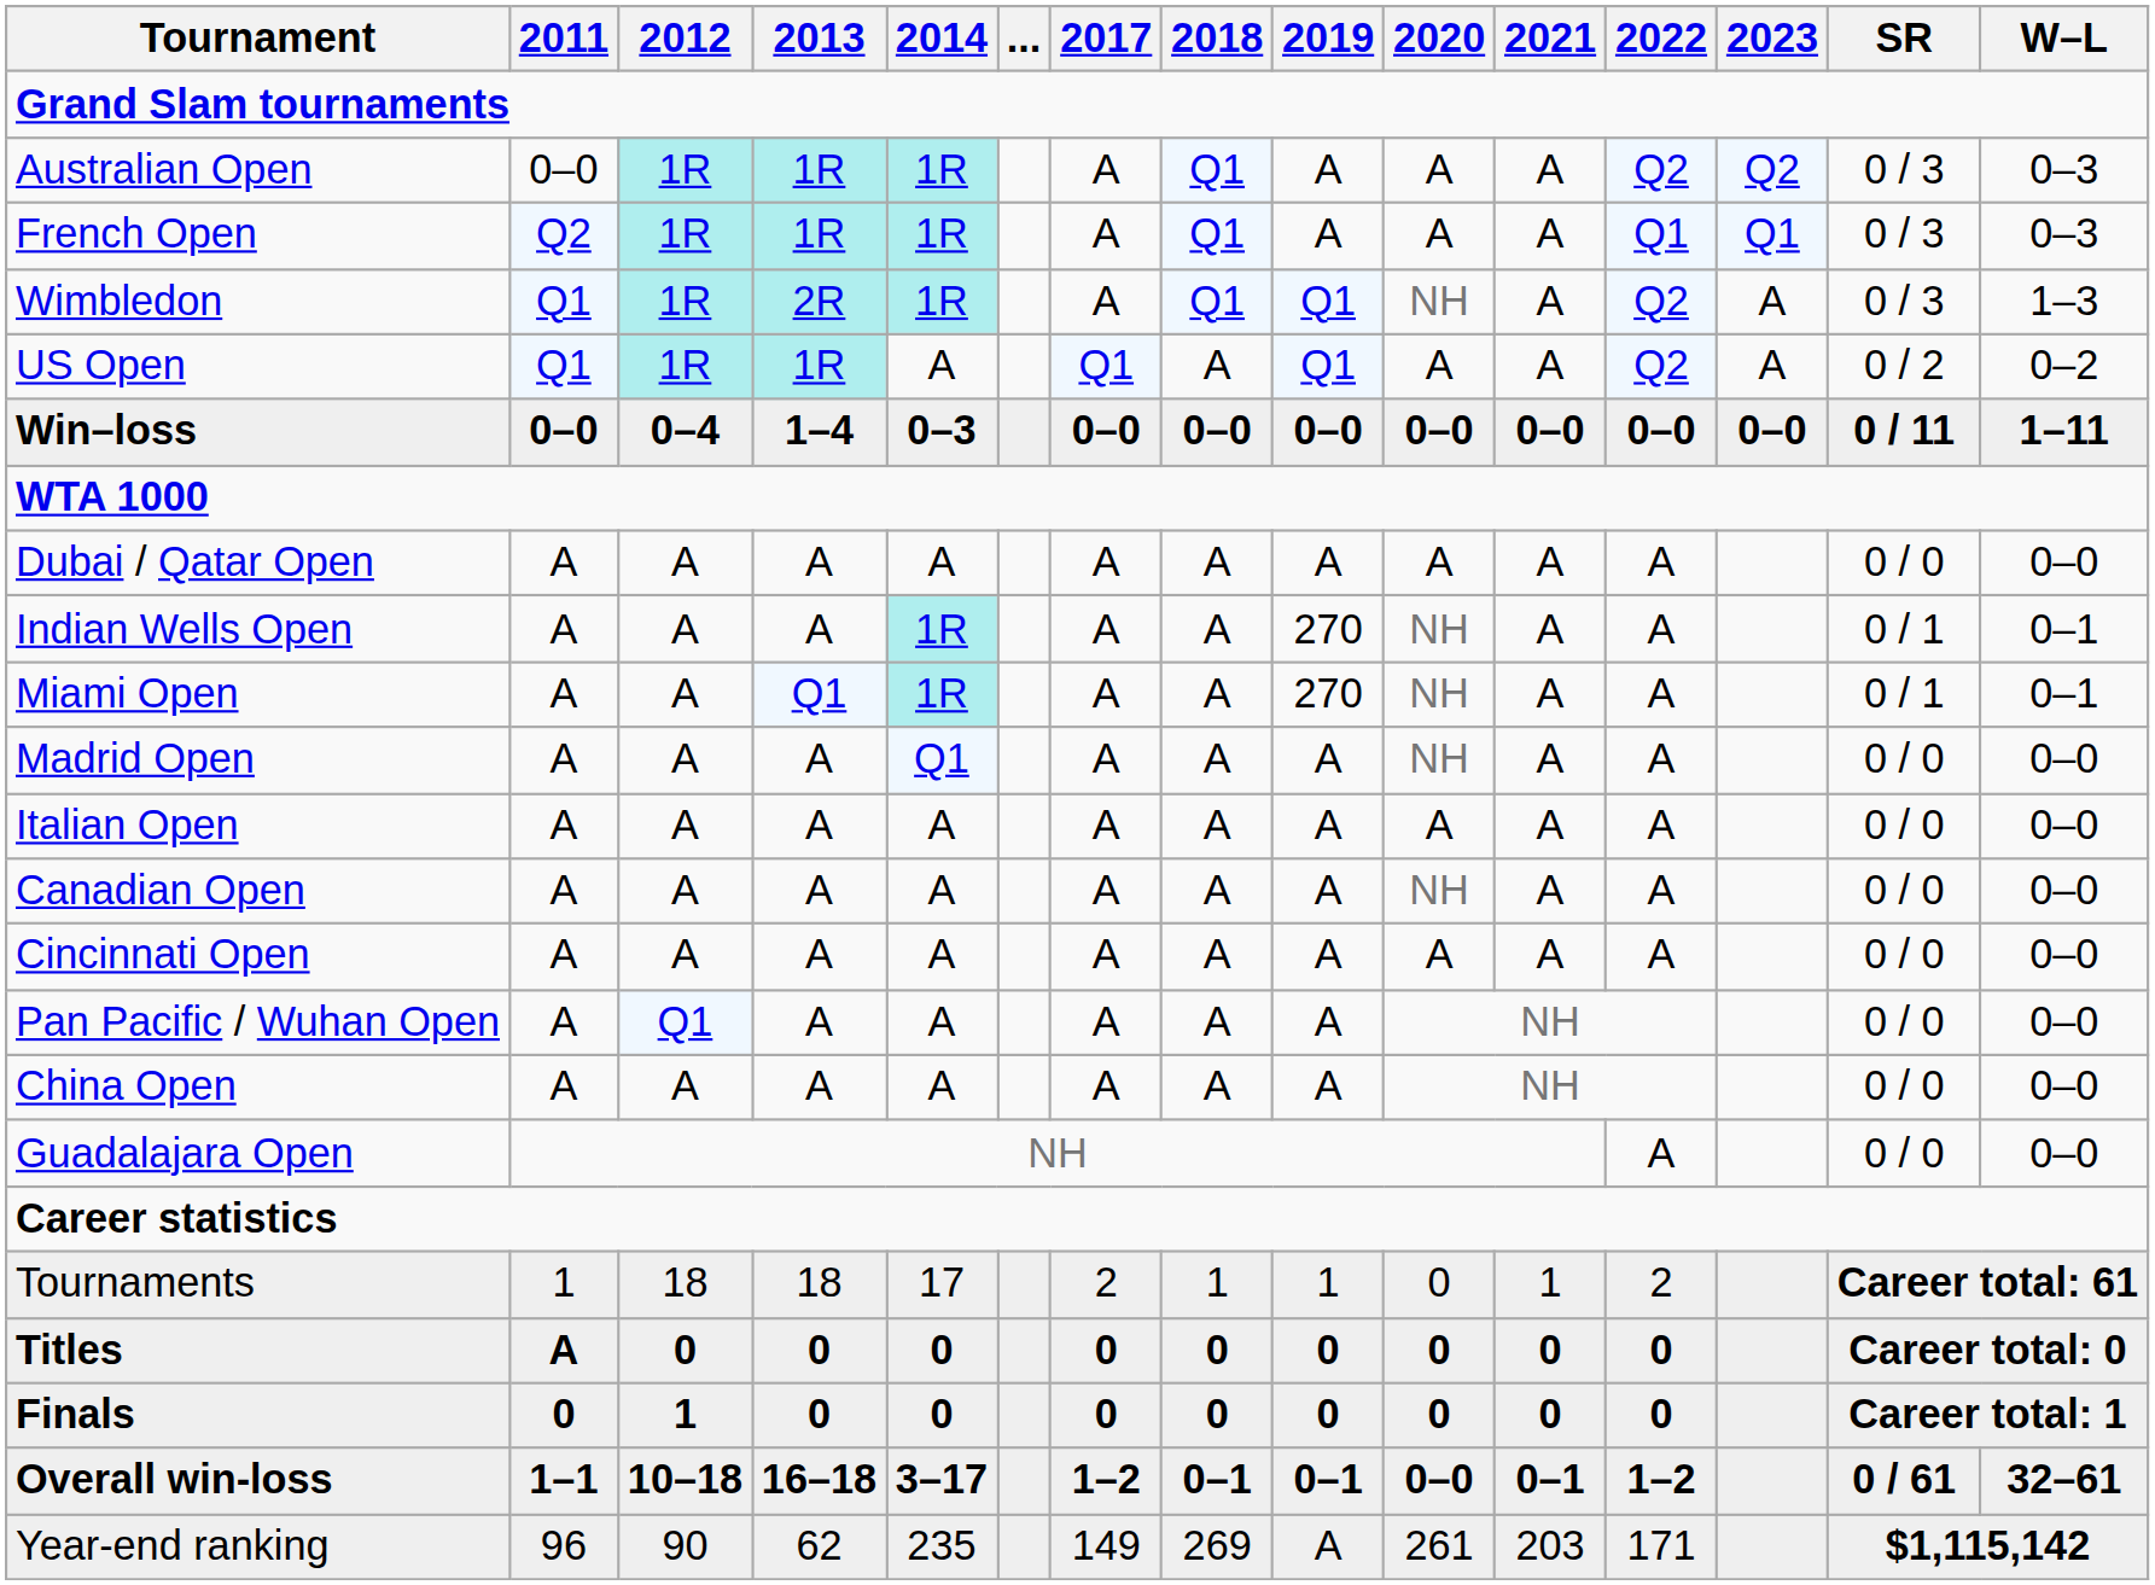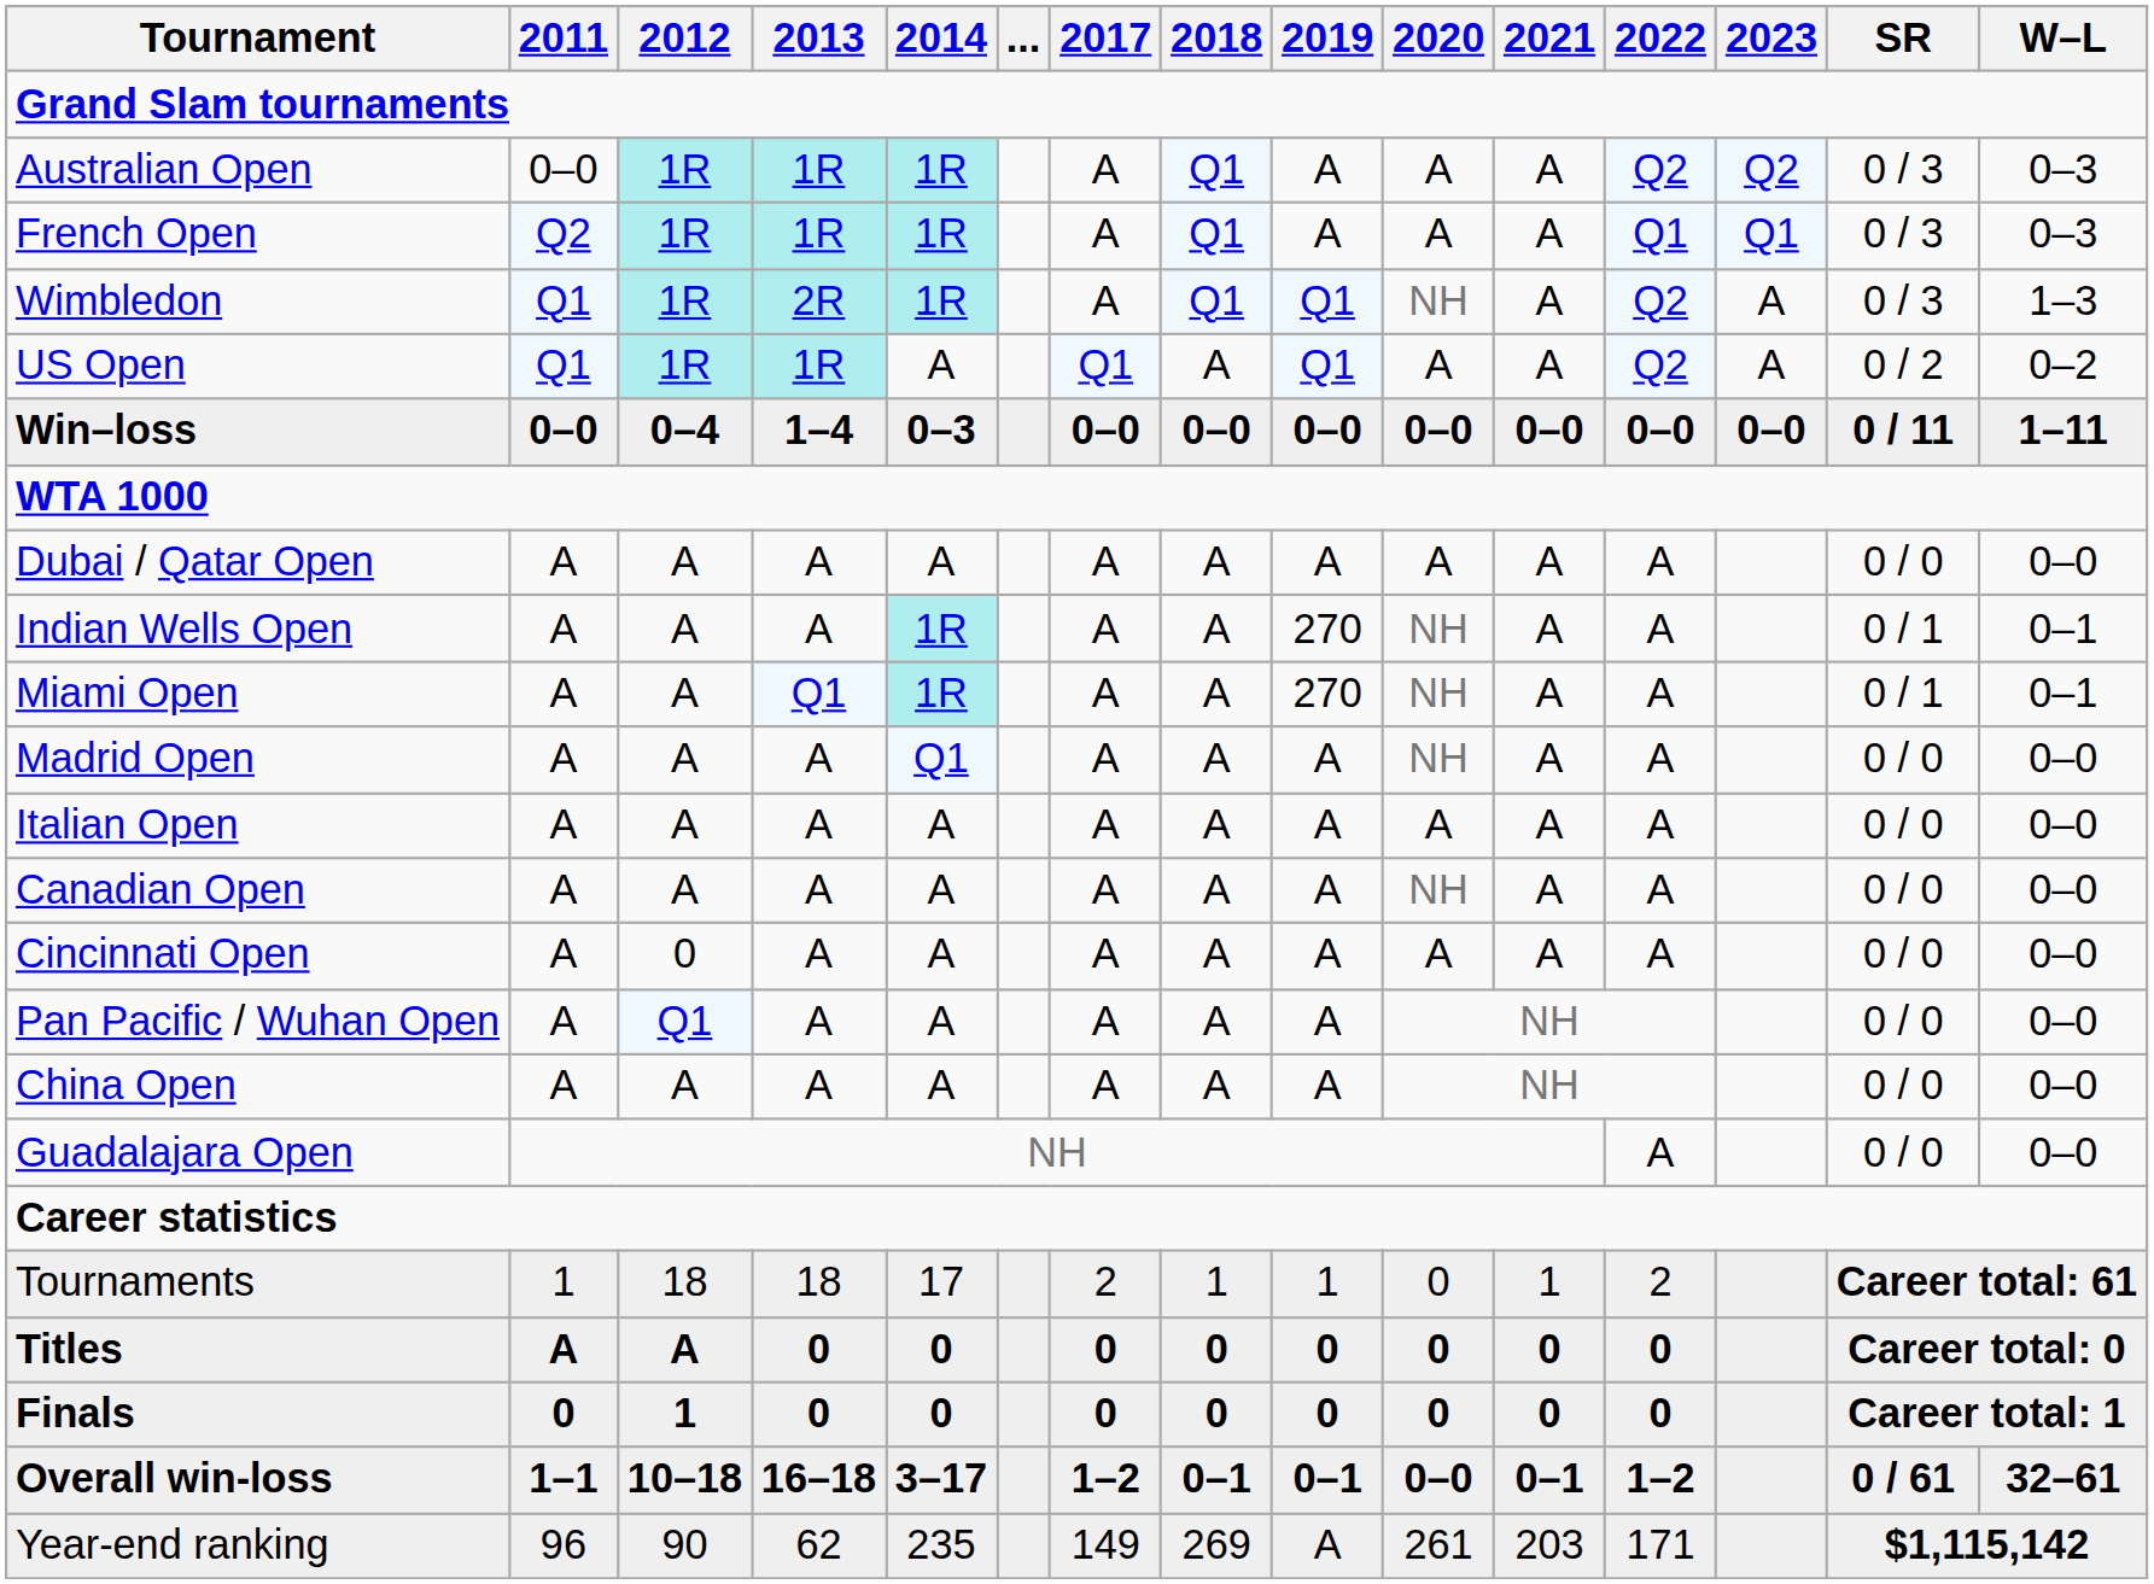Cincinnati Open | 2012: A -> 0
Titles | 2012: 0 -> A
